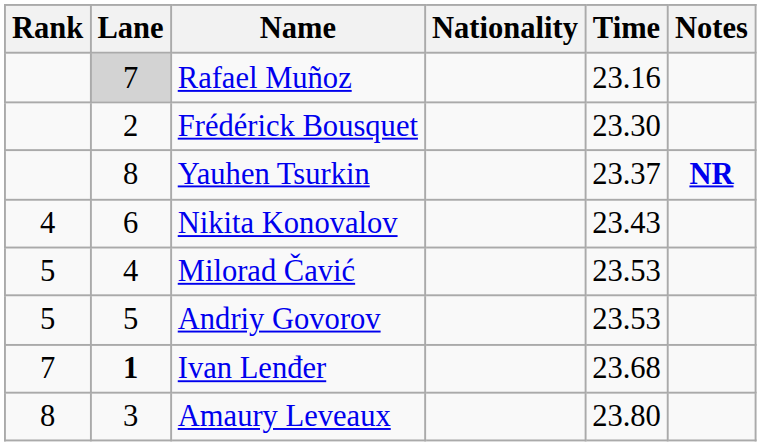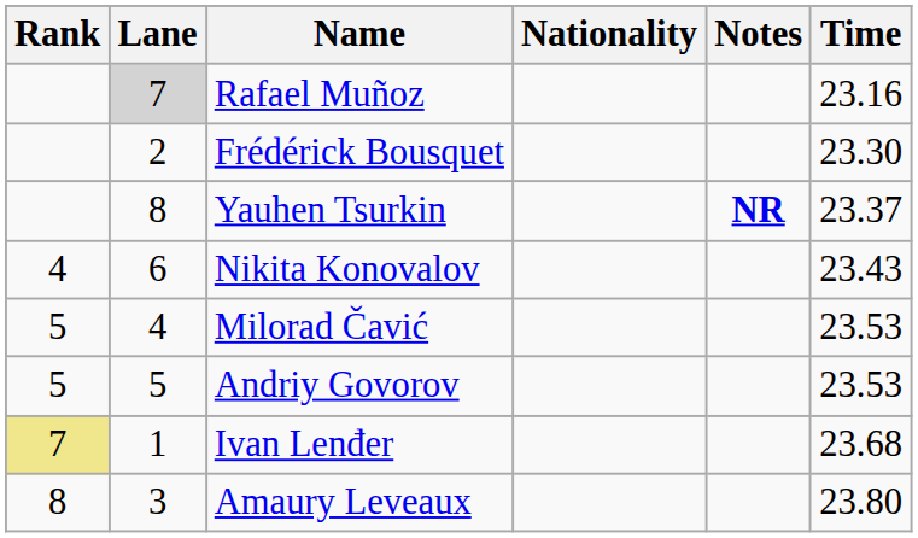columns swapped: Time <-> Notes
Ivan Lenđer | Rank: no background -> khaki background
Ivan Lenđer | Lane: bold -> normal
